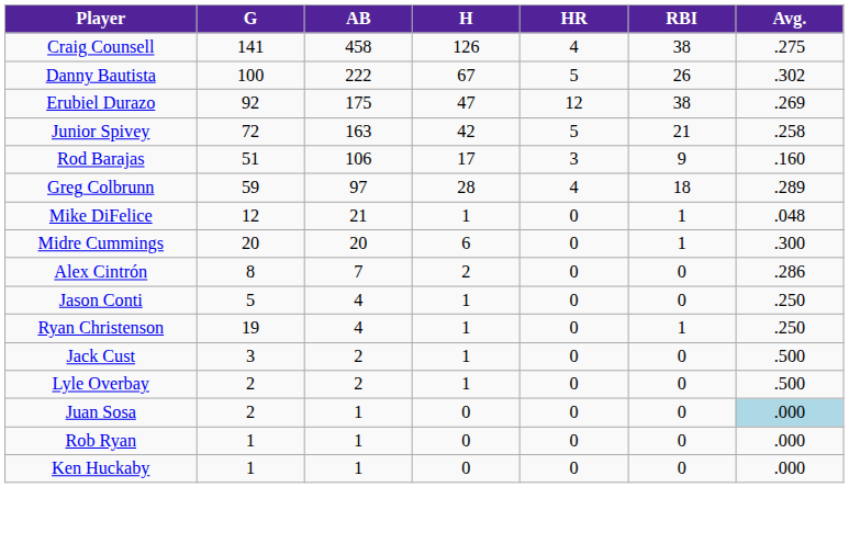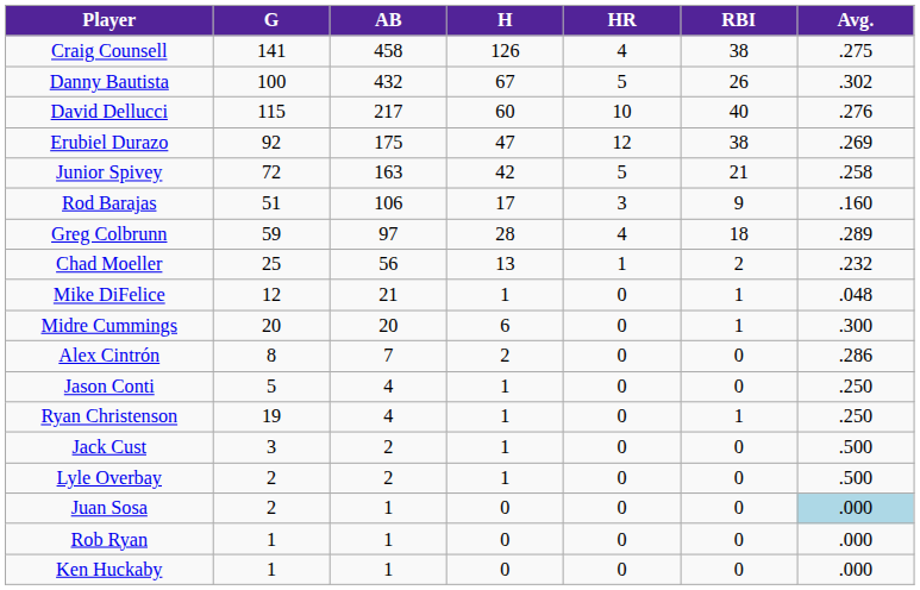Danny Bautista | AB: 222 -> 432
+ row: David Dellucci | 115 | 217 | 60 | 10 | 40 | .276
+ row: Chad Moeller | 25 | 56 | 13 | 1 | 2 | .232
